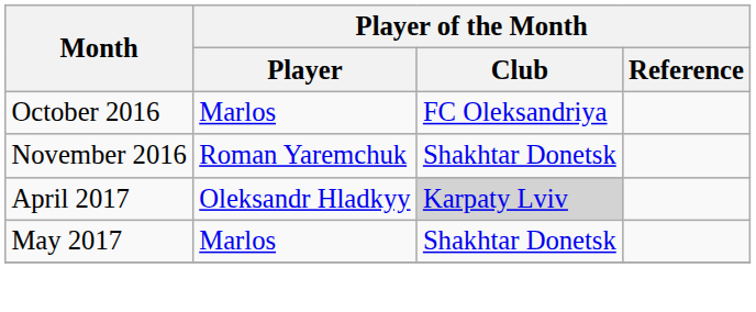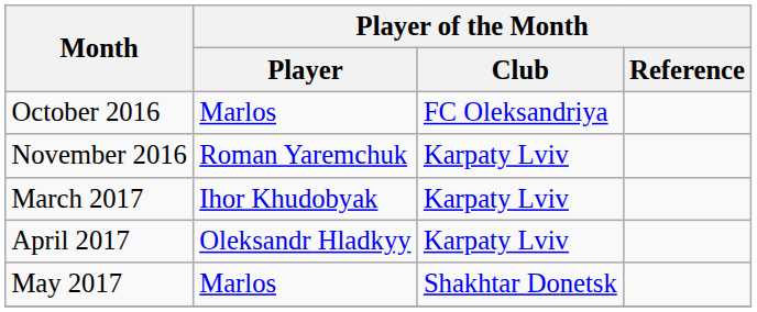November 2016 | Player of the Month / Club: Shakhtar Donetsk -> Karpaty Lviv
+ row: March 2017 | Ihor Khudobyak | Karpaty Lviv
April 2017 | Player of the Month / Club: lightgrey background -> no background
